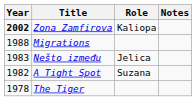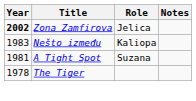Zona Zamfirova | Role: Kaliopa -> Jelica
- row: 1988 | Migrations
Nešto između | Role: Jelica -> Kaliopa
A Tight Spot | Year: 1982 -> 1981
